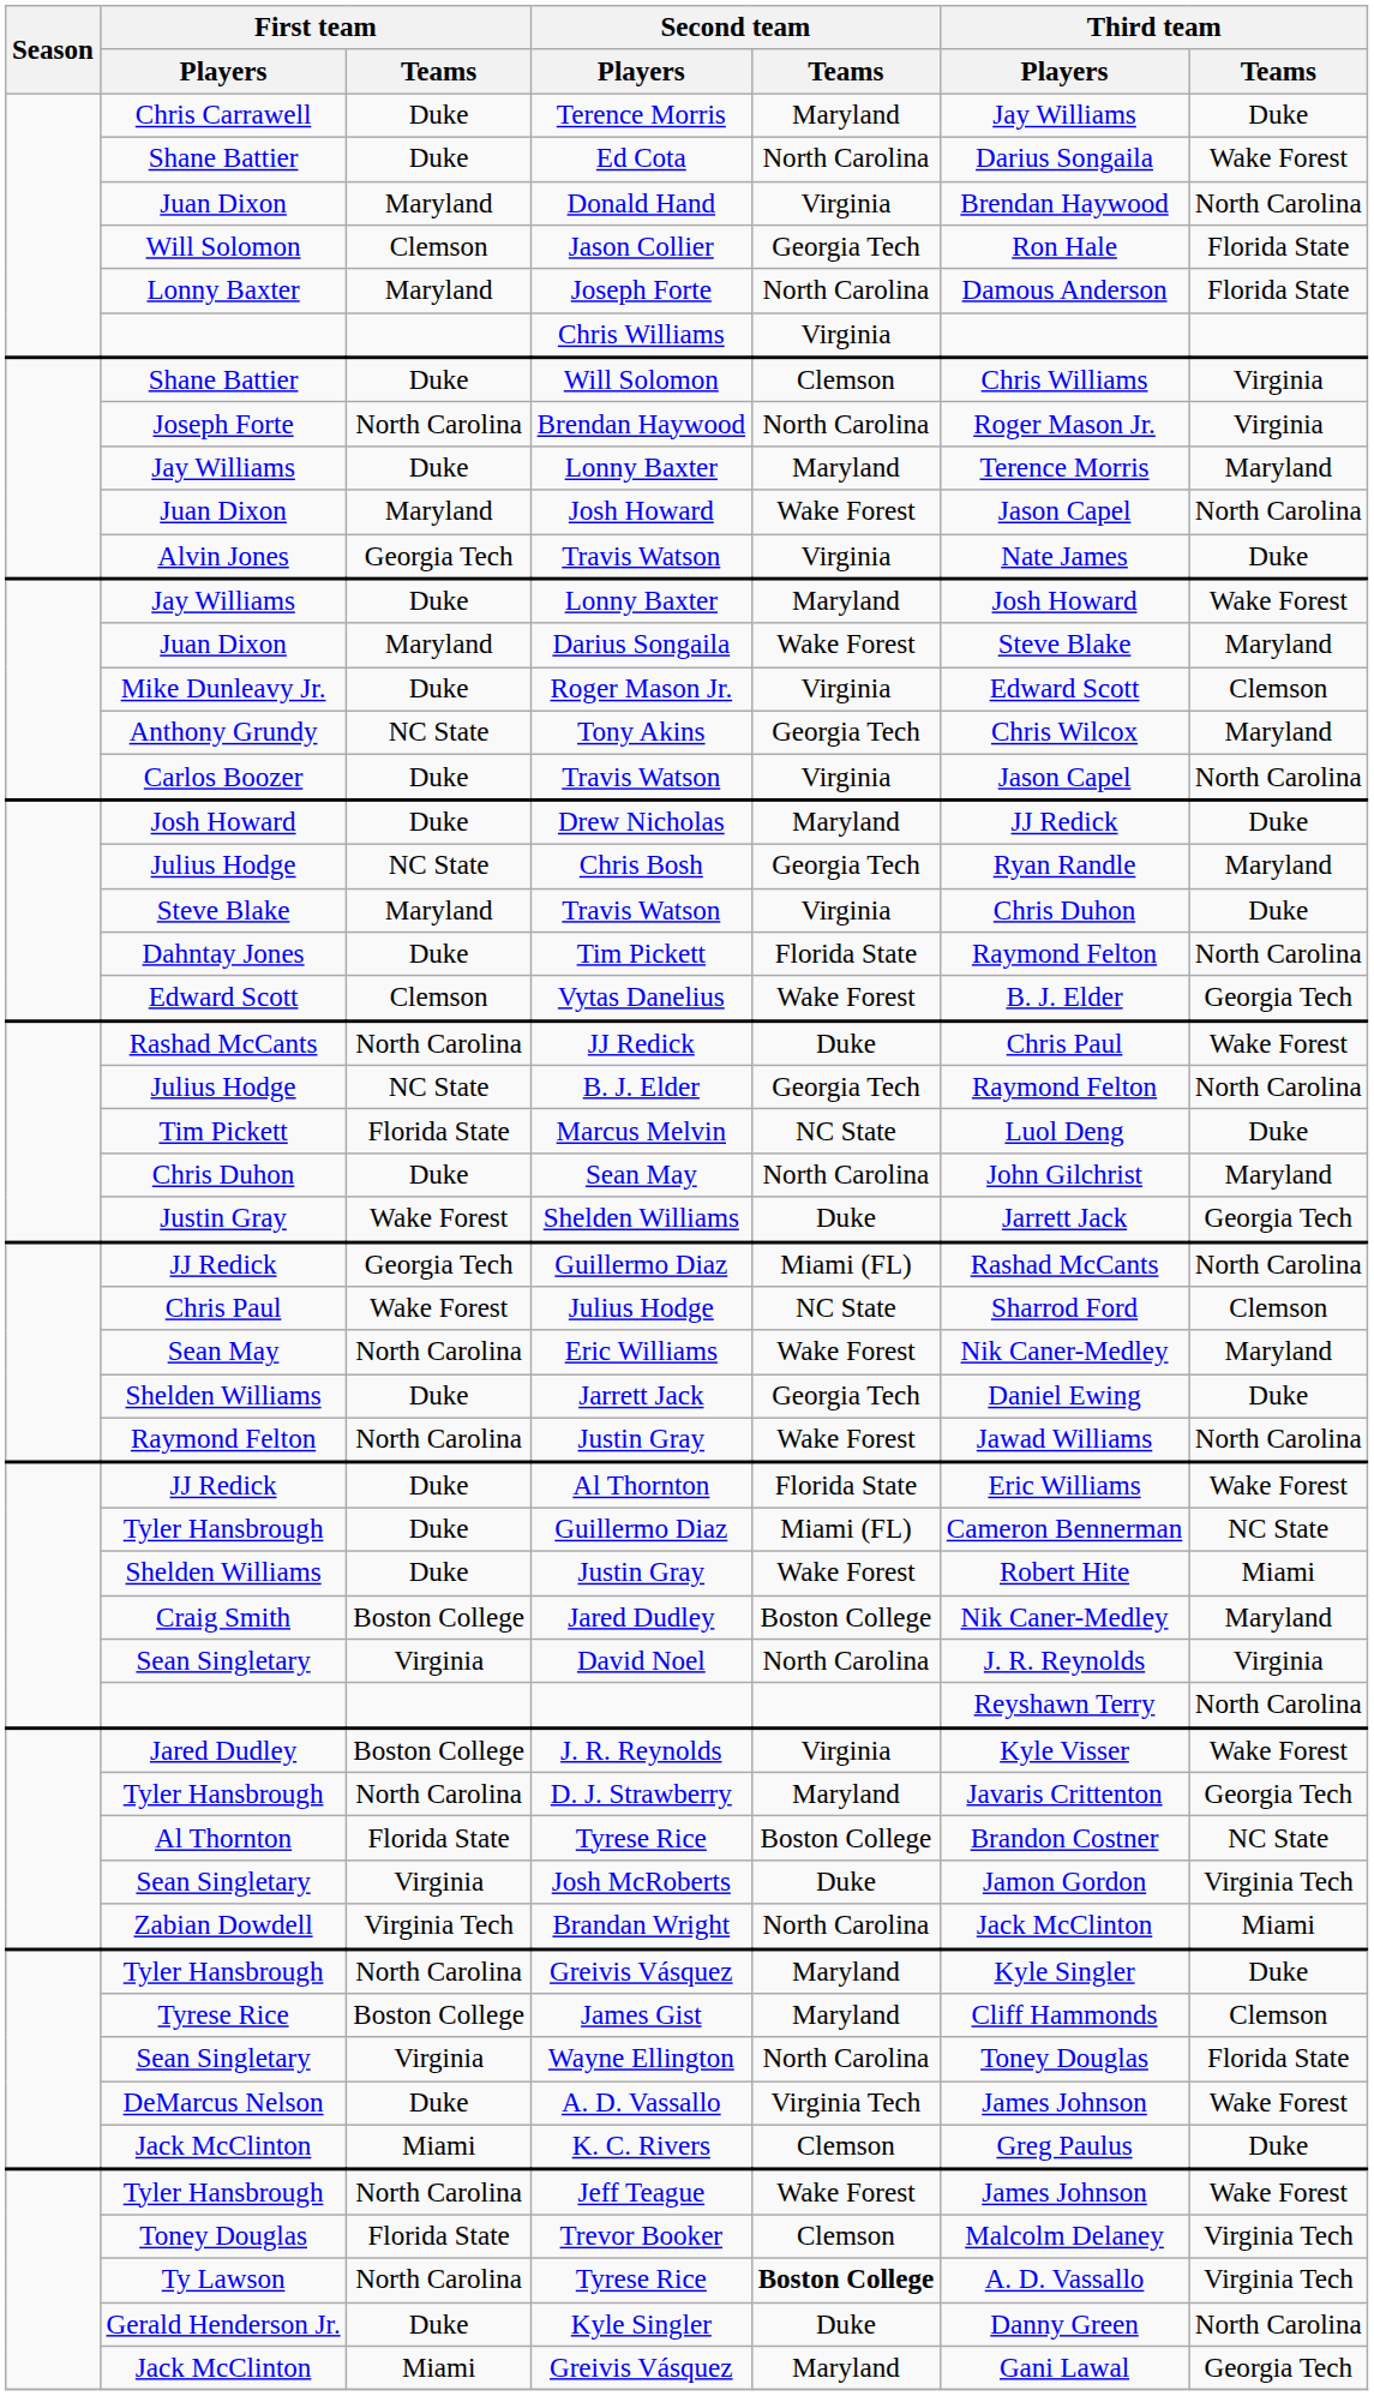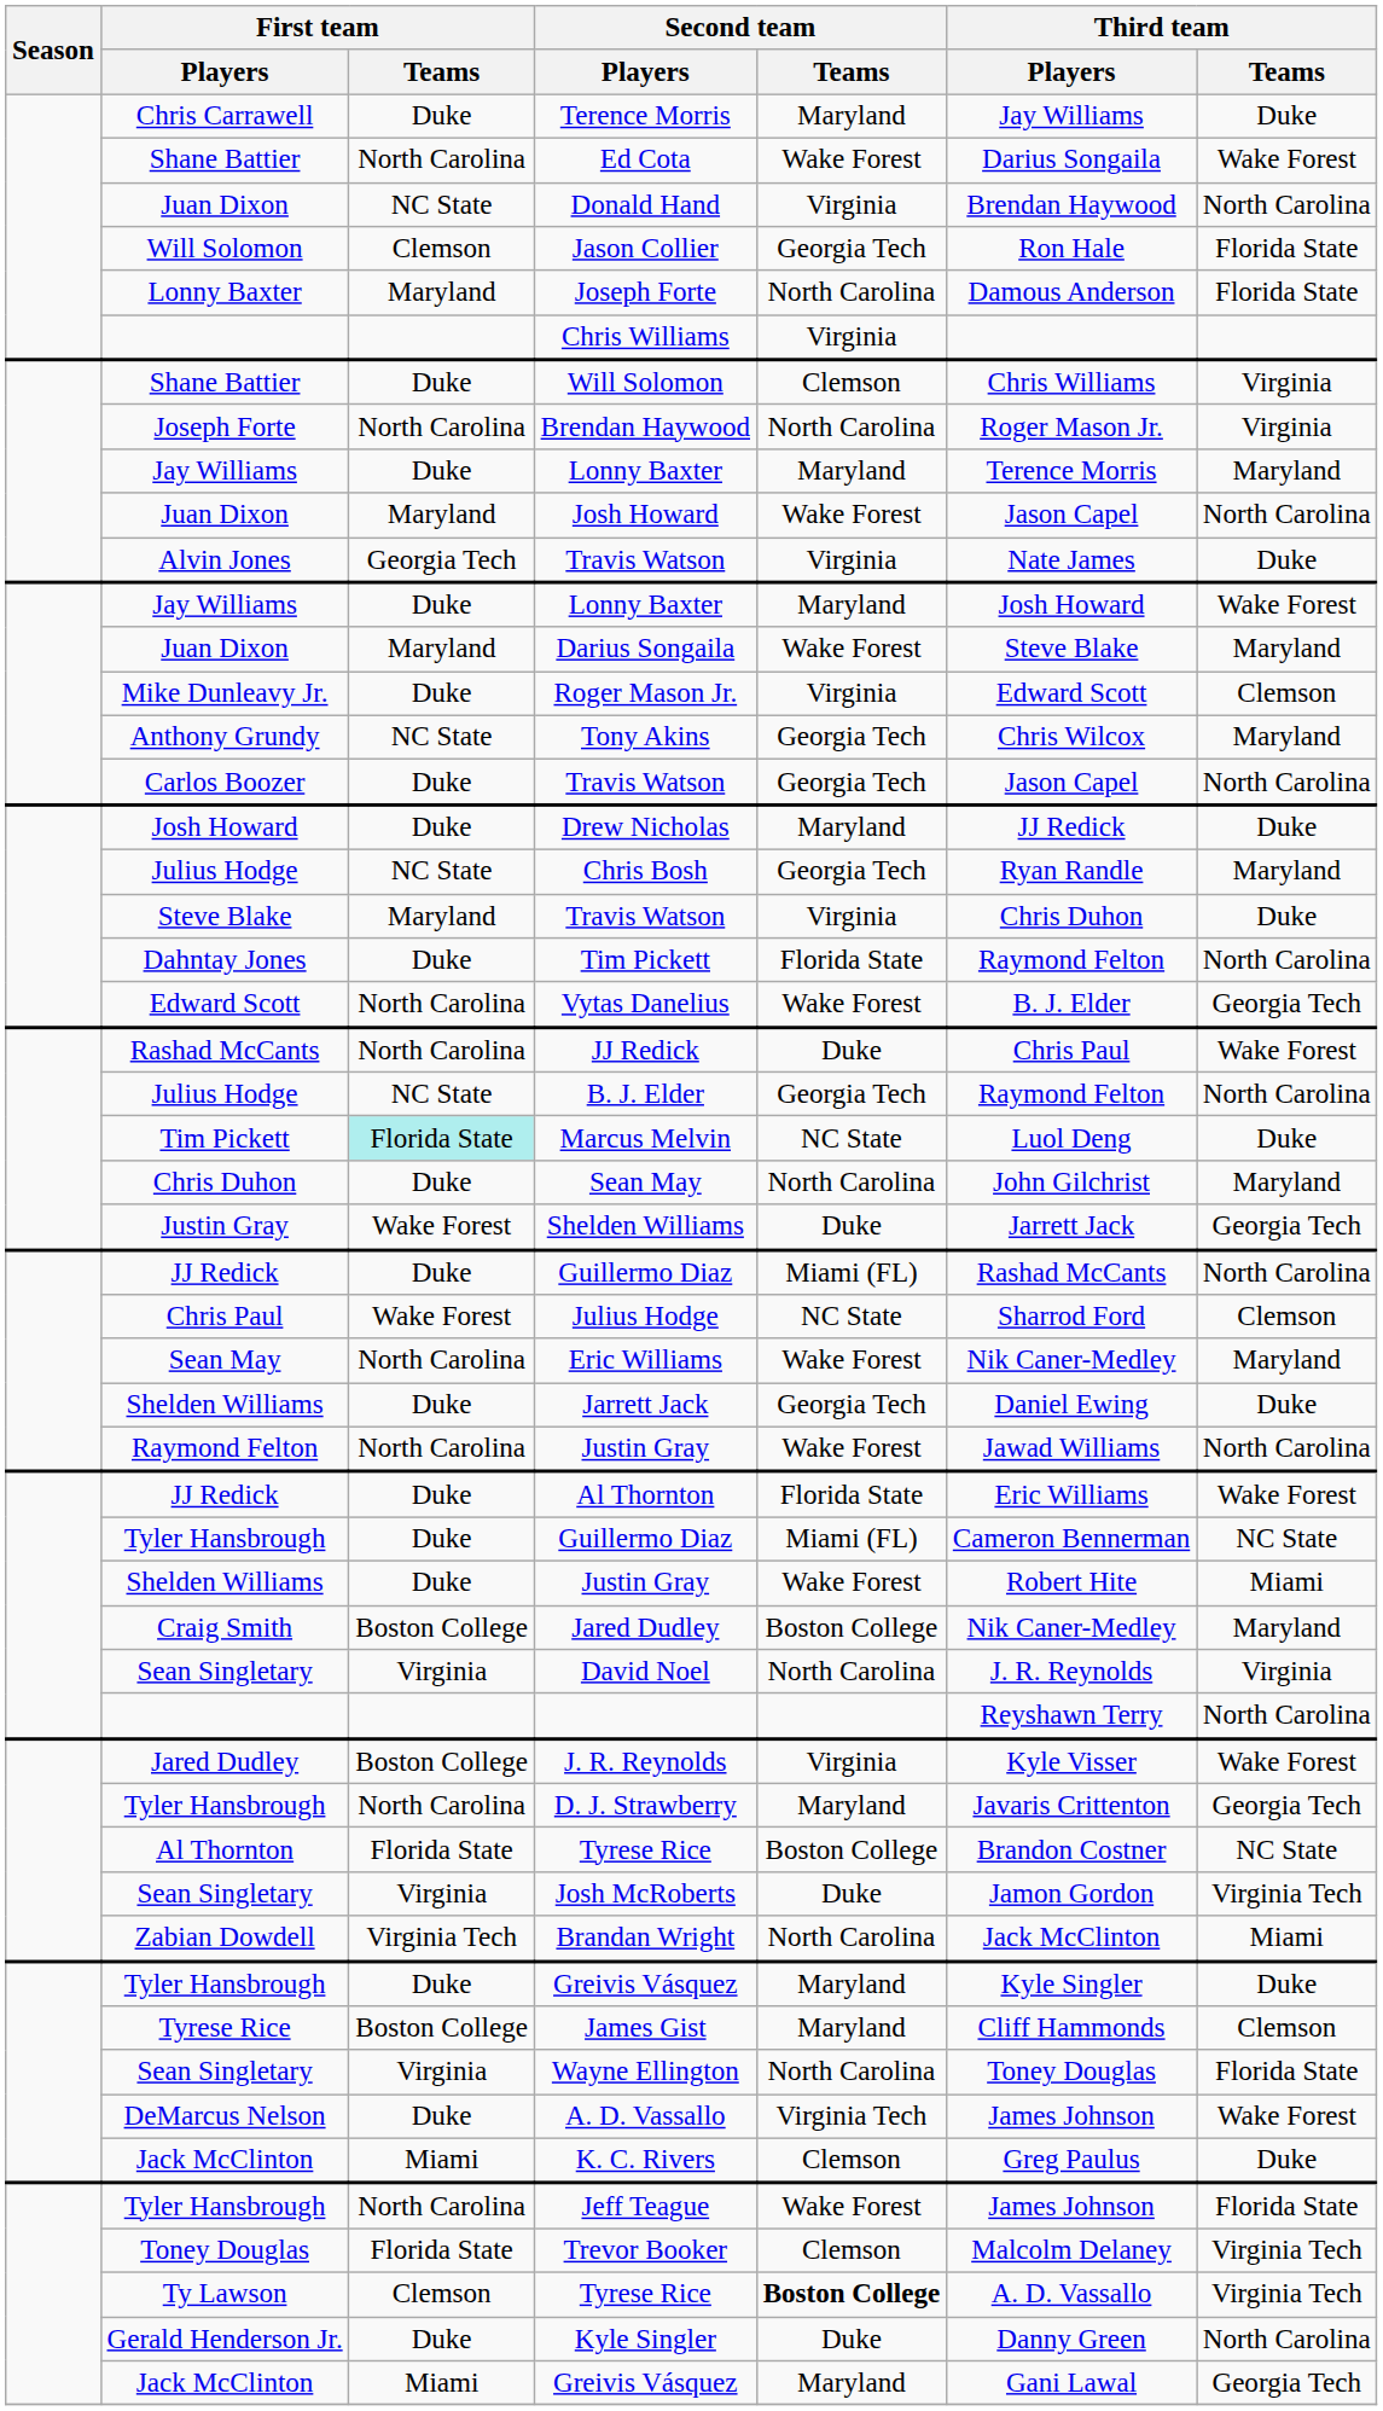Ed Cota | First team / Teams: Duke -> North Carolina
Ed Cota | Second team / Teams: North Carolina -> Wake Forest
Donald Hand | First team / Teams: Maryland -> NC State
Carlos Boozer / Travis Watson | Second team / Teams: Virginia -> Georgia Tech
Vytas Danelius | First team / Teams: Clemson -> North Carolina
Marcus Melvin | First team / Teams: no background -> paleturquoise background
JJ Redick / Guillermo Diaz | First team / Teams: Georgia Tech -> Duke
Tyler Hansbrough / Greivis Vásquez | First team / Teams: North Carolina -> Duke
Jeff Teague | Third team / Teams: Wake Forest -> Florida State
Ty Lawson / Tyrese Rice | First team / Teams: North Carolina -> Clemson
